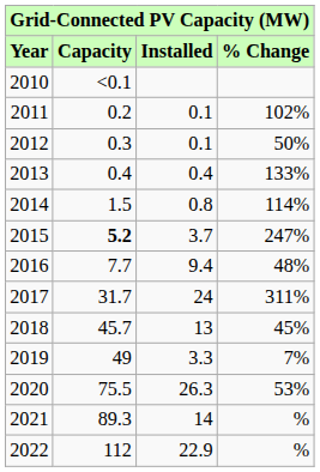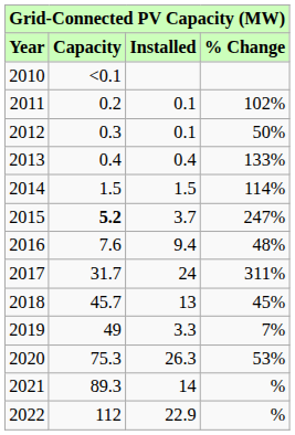2014 | Installed: 0.8 -> 1.5
2016 | Capacity: 7.7 -> 7.6
2020 | Capacity: 75.5 -> 75.3
